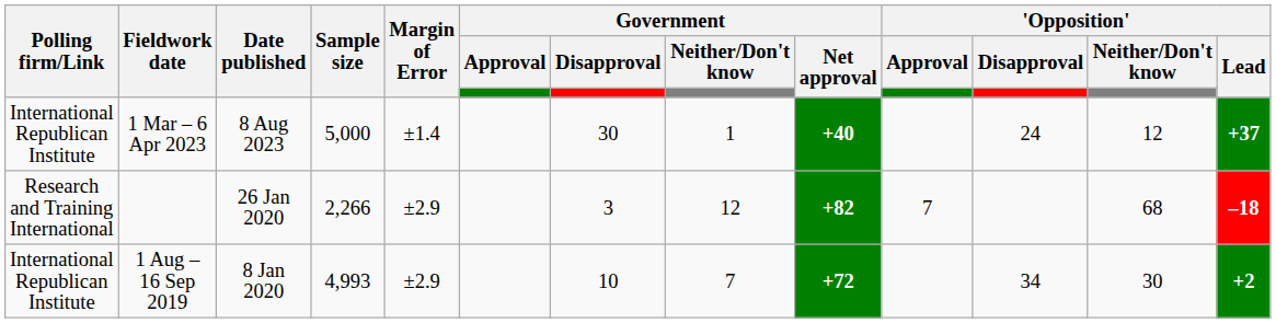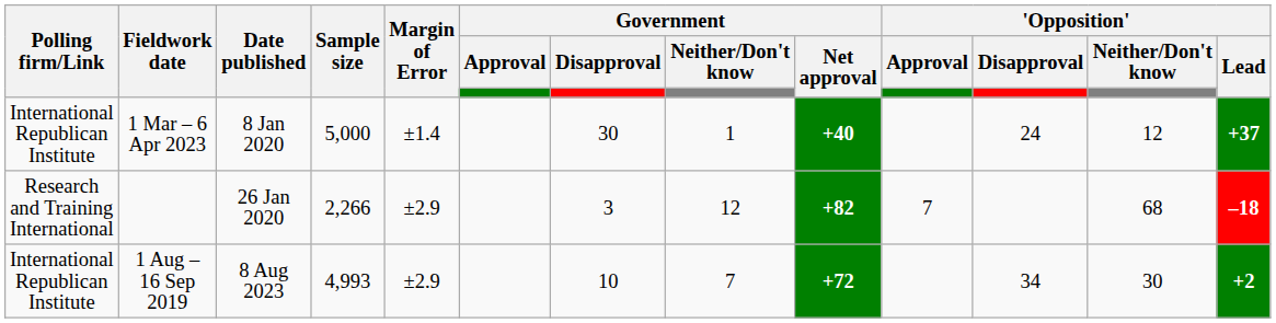1 Mar – 6 Apr 2023 | Date published: 8 Aug 2023 -> 8 Jan 2020
1 Aug – 16 Sep 2019 | Date published: 8 Jan 2020 -> 8 Aug 2023
